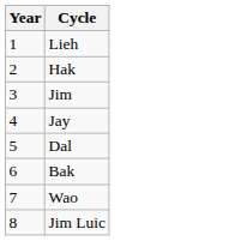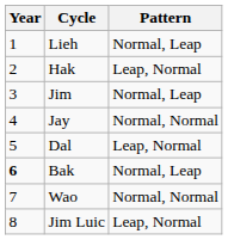+ column: Pattern | Normal, Leap | Leap, Normal | Normal, Leap | Normal, Normal | Leap, Normal | Normal, Leap | Normal, Normal | Leap, Normal
Bak | Year: normal -> bold
